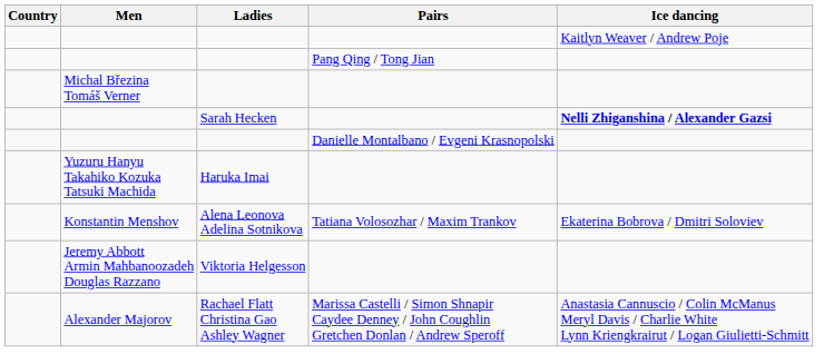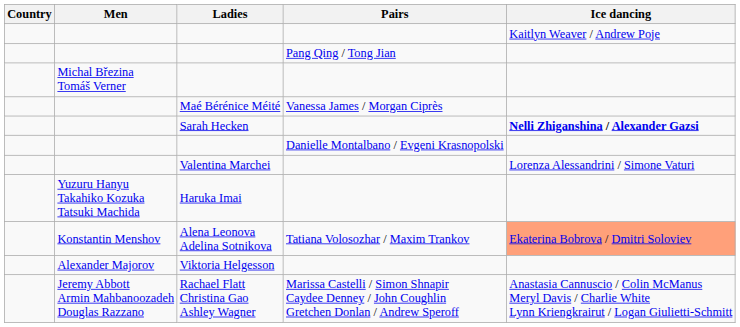+ row: Maé Bérénice Méité | Vanessa James / Morgan Ciprès
+ row: Valentina Marchei | Lorenza Alessandrini / Simone Vaturi
Alena Leonova Adelina Sotnikova | Ice dancing: no background -> lightsalmon background
Viktoria Helgesson | Men: Jeremy Abbott Armin Mahbanoozadeh Douglas Razzano -> Alexander Majorov
Rachael Flatt Christina Gao Ashley Wagner | Men: Alexander Majorov -> Jeremy Abbott Armin Mahbanoozadeh Douglas Razzano
